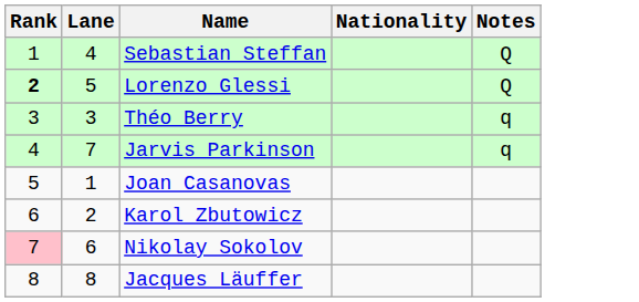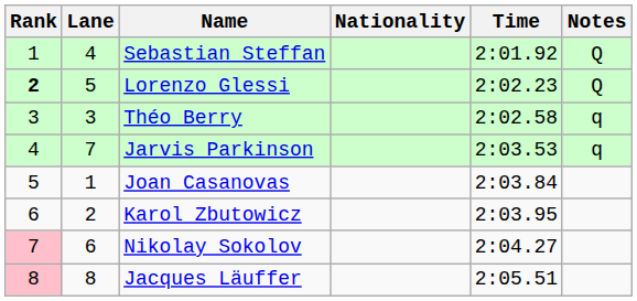+ column: Time | 2:01.92 | 2:02.23 | 2:02.58 | 2:03.53 | 2:03.84 | 2:03.95 | 2:04.27 | 2:05.51
Jacques Läuffer | Rank: no background -> pink background
